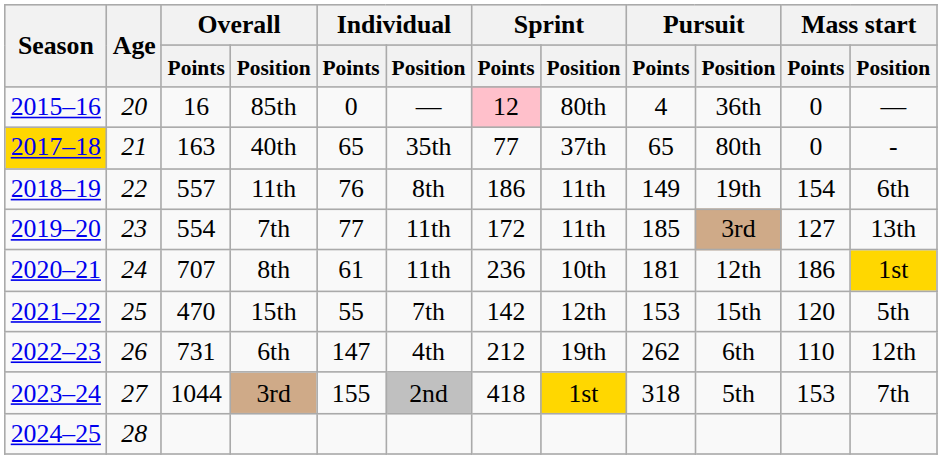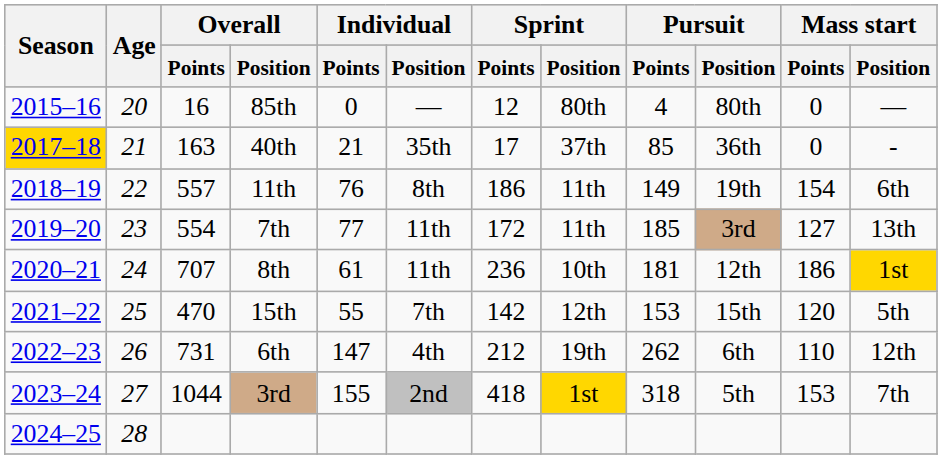85th | Sprint / Points: pink background -> no background
85th | Pursuit / Position: 36th -> 80th
40th | Individual / Points: 65 -> 21
40th | Sprint / Points: 77 -> 17
40th | Pursuit / Points: 65 -> 85
40th | Pursuit / Position: 80th -> 36th
